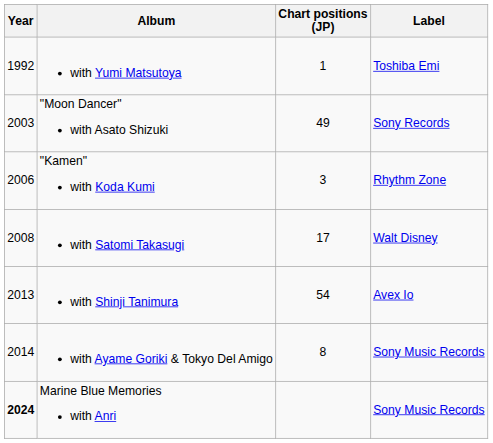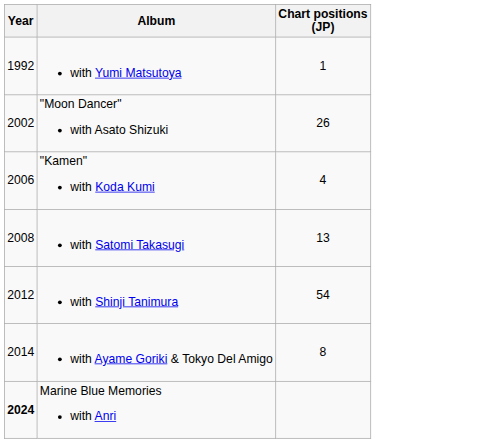- column: Label | Toshiba Emi | Sony Records | Rhythm Zone | Walt Disney | Avex Io | Sony Music Records | Sony Music Records
"Moon Dancer" with Asato Shizuki | Year: 2003 -> 2002
"Moon Dancer" with Asato Shizuki | Chart positions (JP): 49 -> 26
"Kamen" with Koda Kumi | Chart positions (JP): 3 -> 4
with Satomi Takasugi | Chart positions (JP): 17 -> 13
with Shinji Tanimura | Year: 2013 -> 2012
